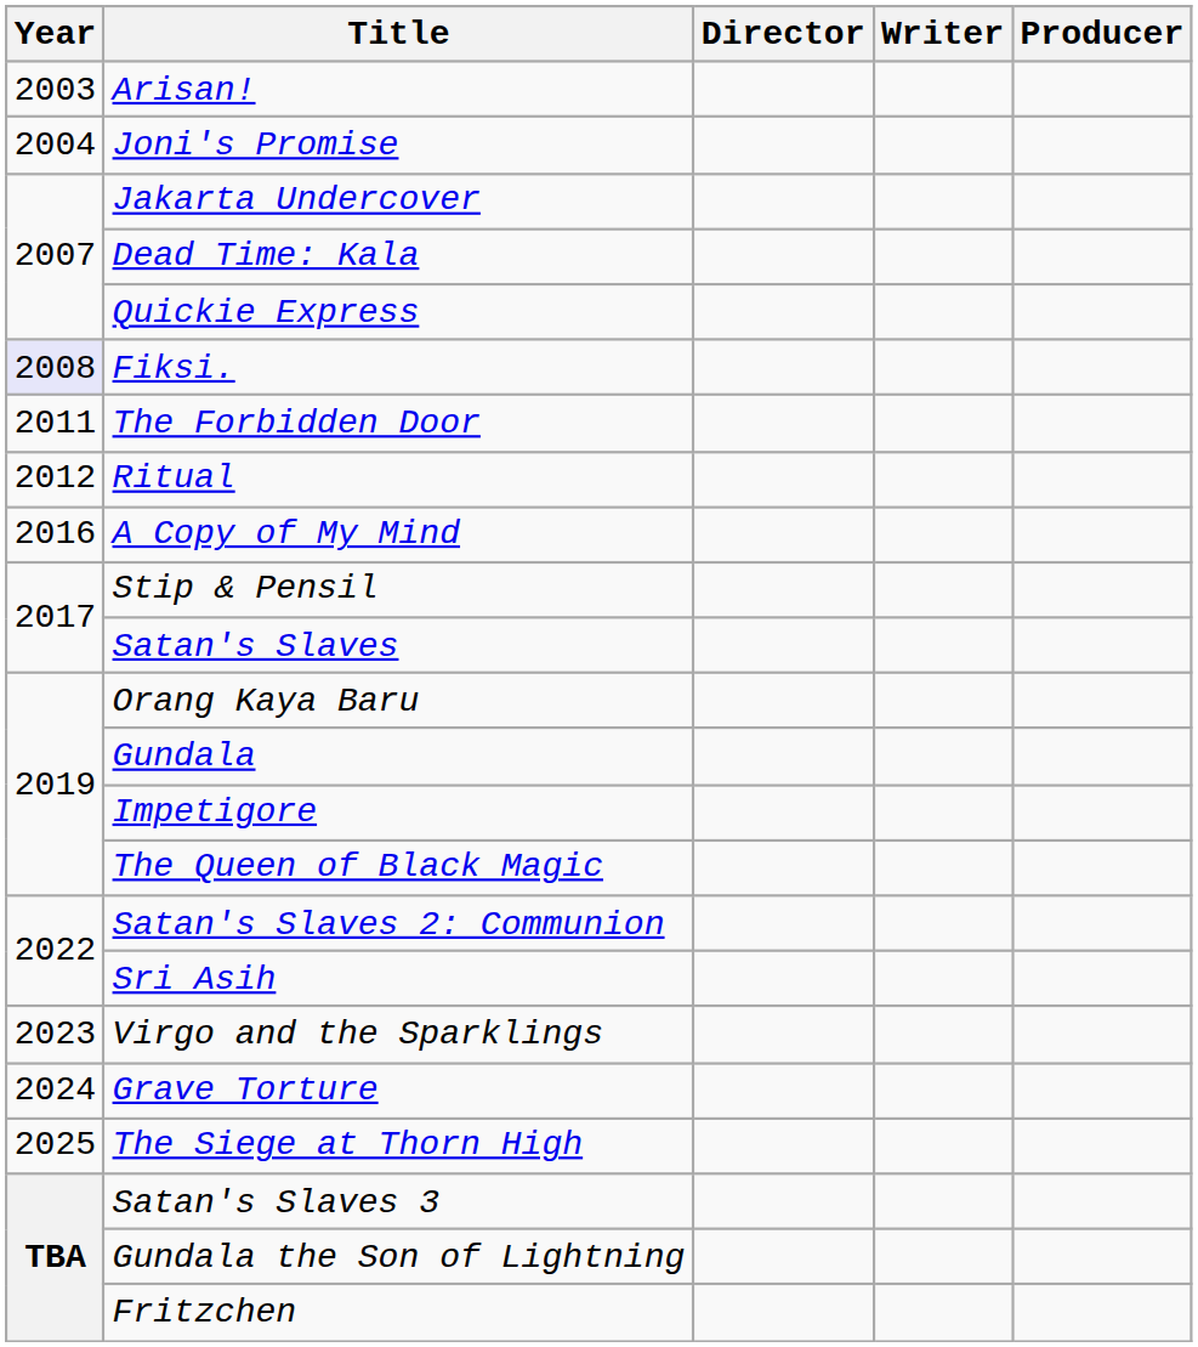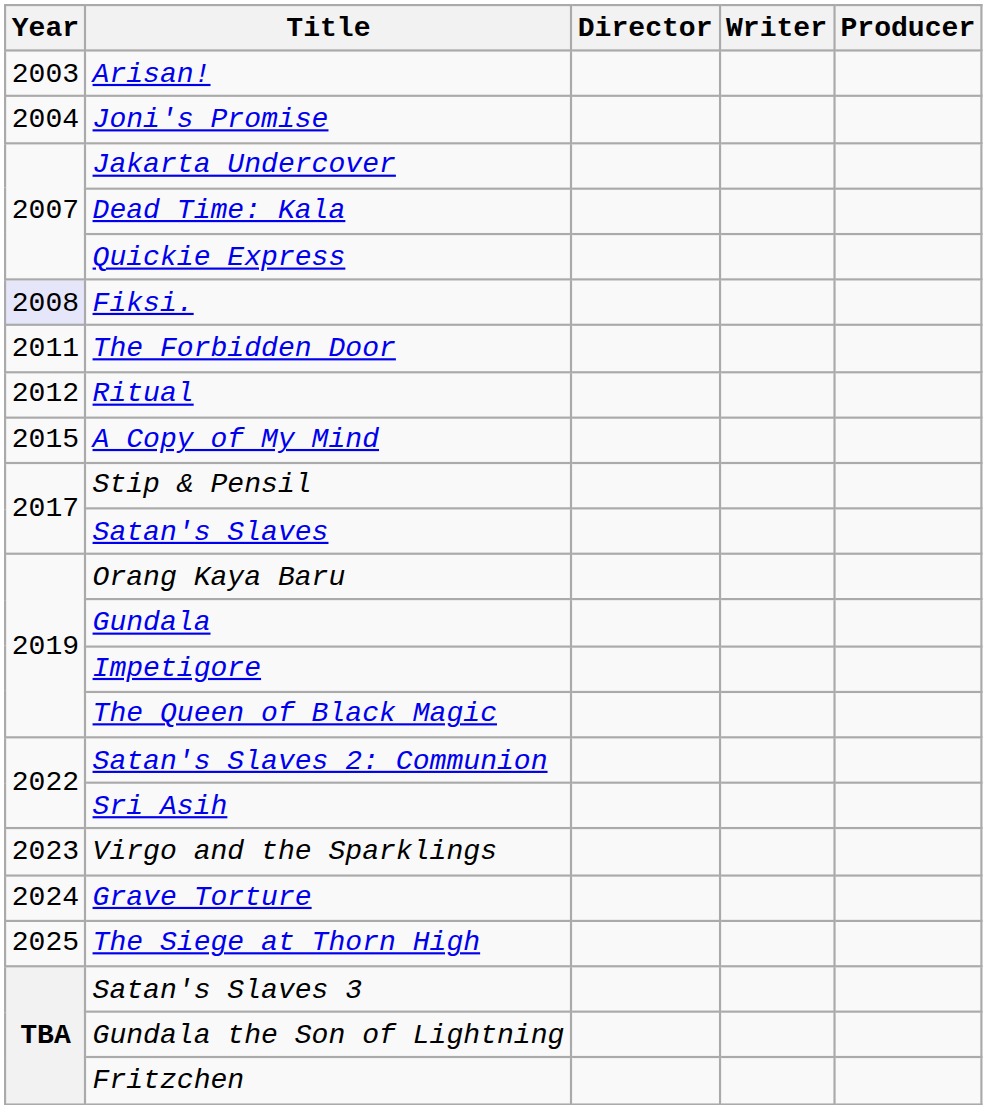A Copy of My Mind | Year: 2016 -> 2015
